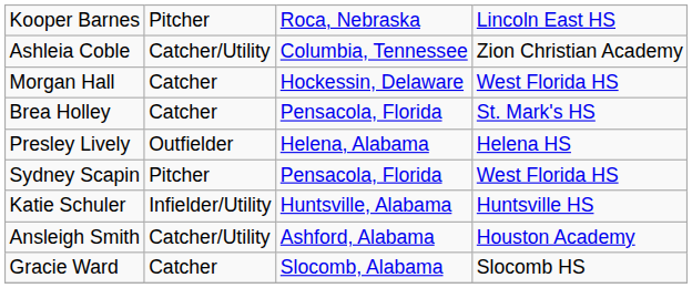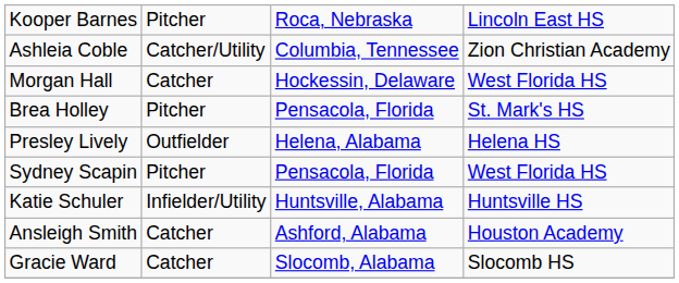Brea Holley | column 2: Catcher -> Pitcher
Ansleigh Smith | column 2: Catcher/Utility -> Catcher
